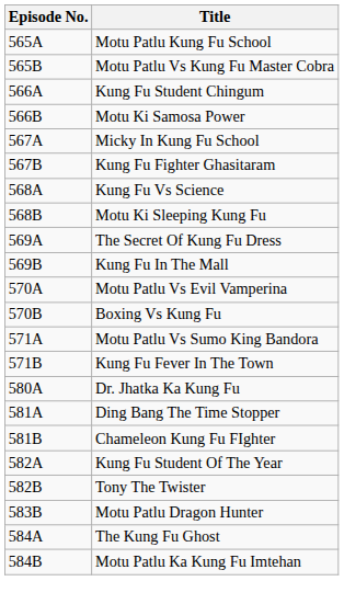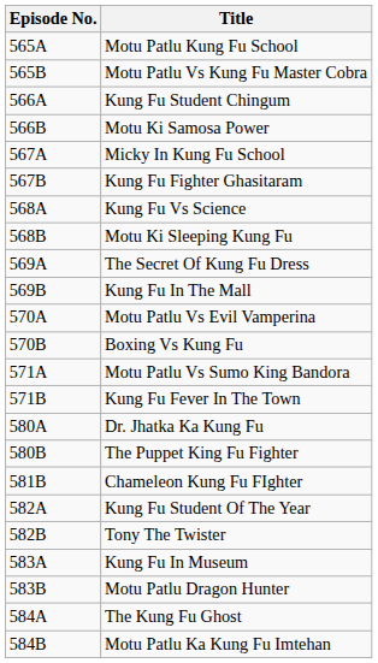+ row: 580B | The Puppet King Fu Fighter
- row: 581A | Ding Bang The Time Stopper
+ row: 583A | Kung Fu In Museum
